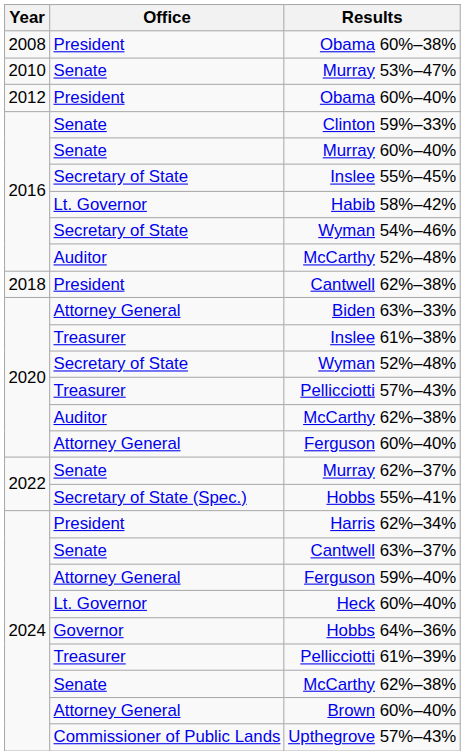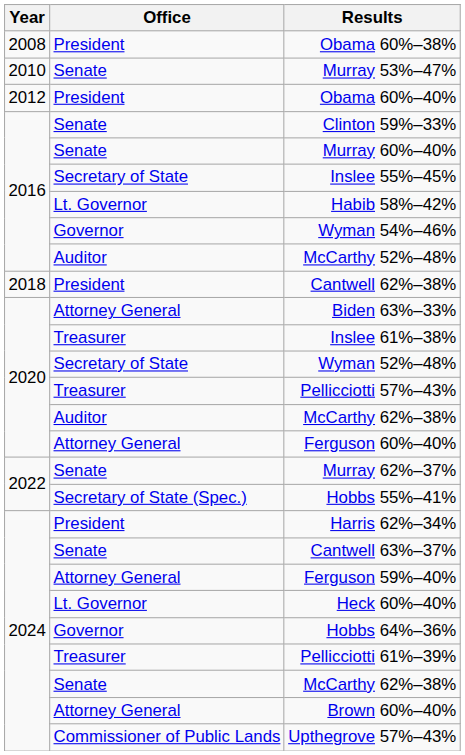Wyman 54%–46% | Office: Secretary of State -> Governor
